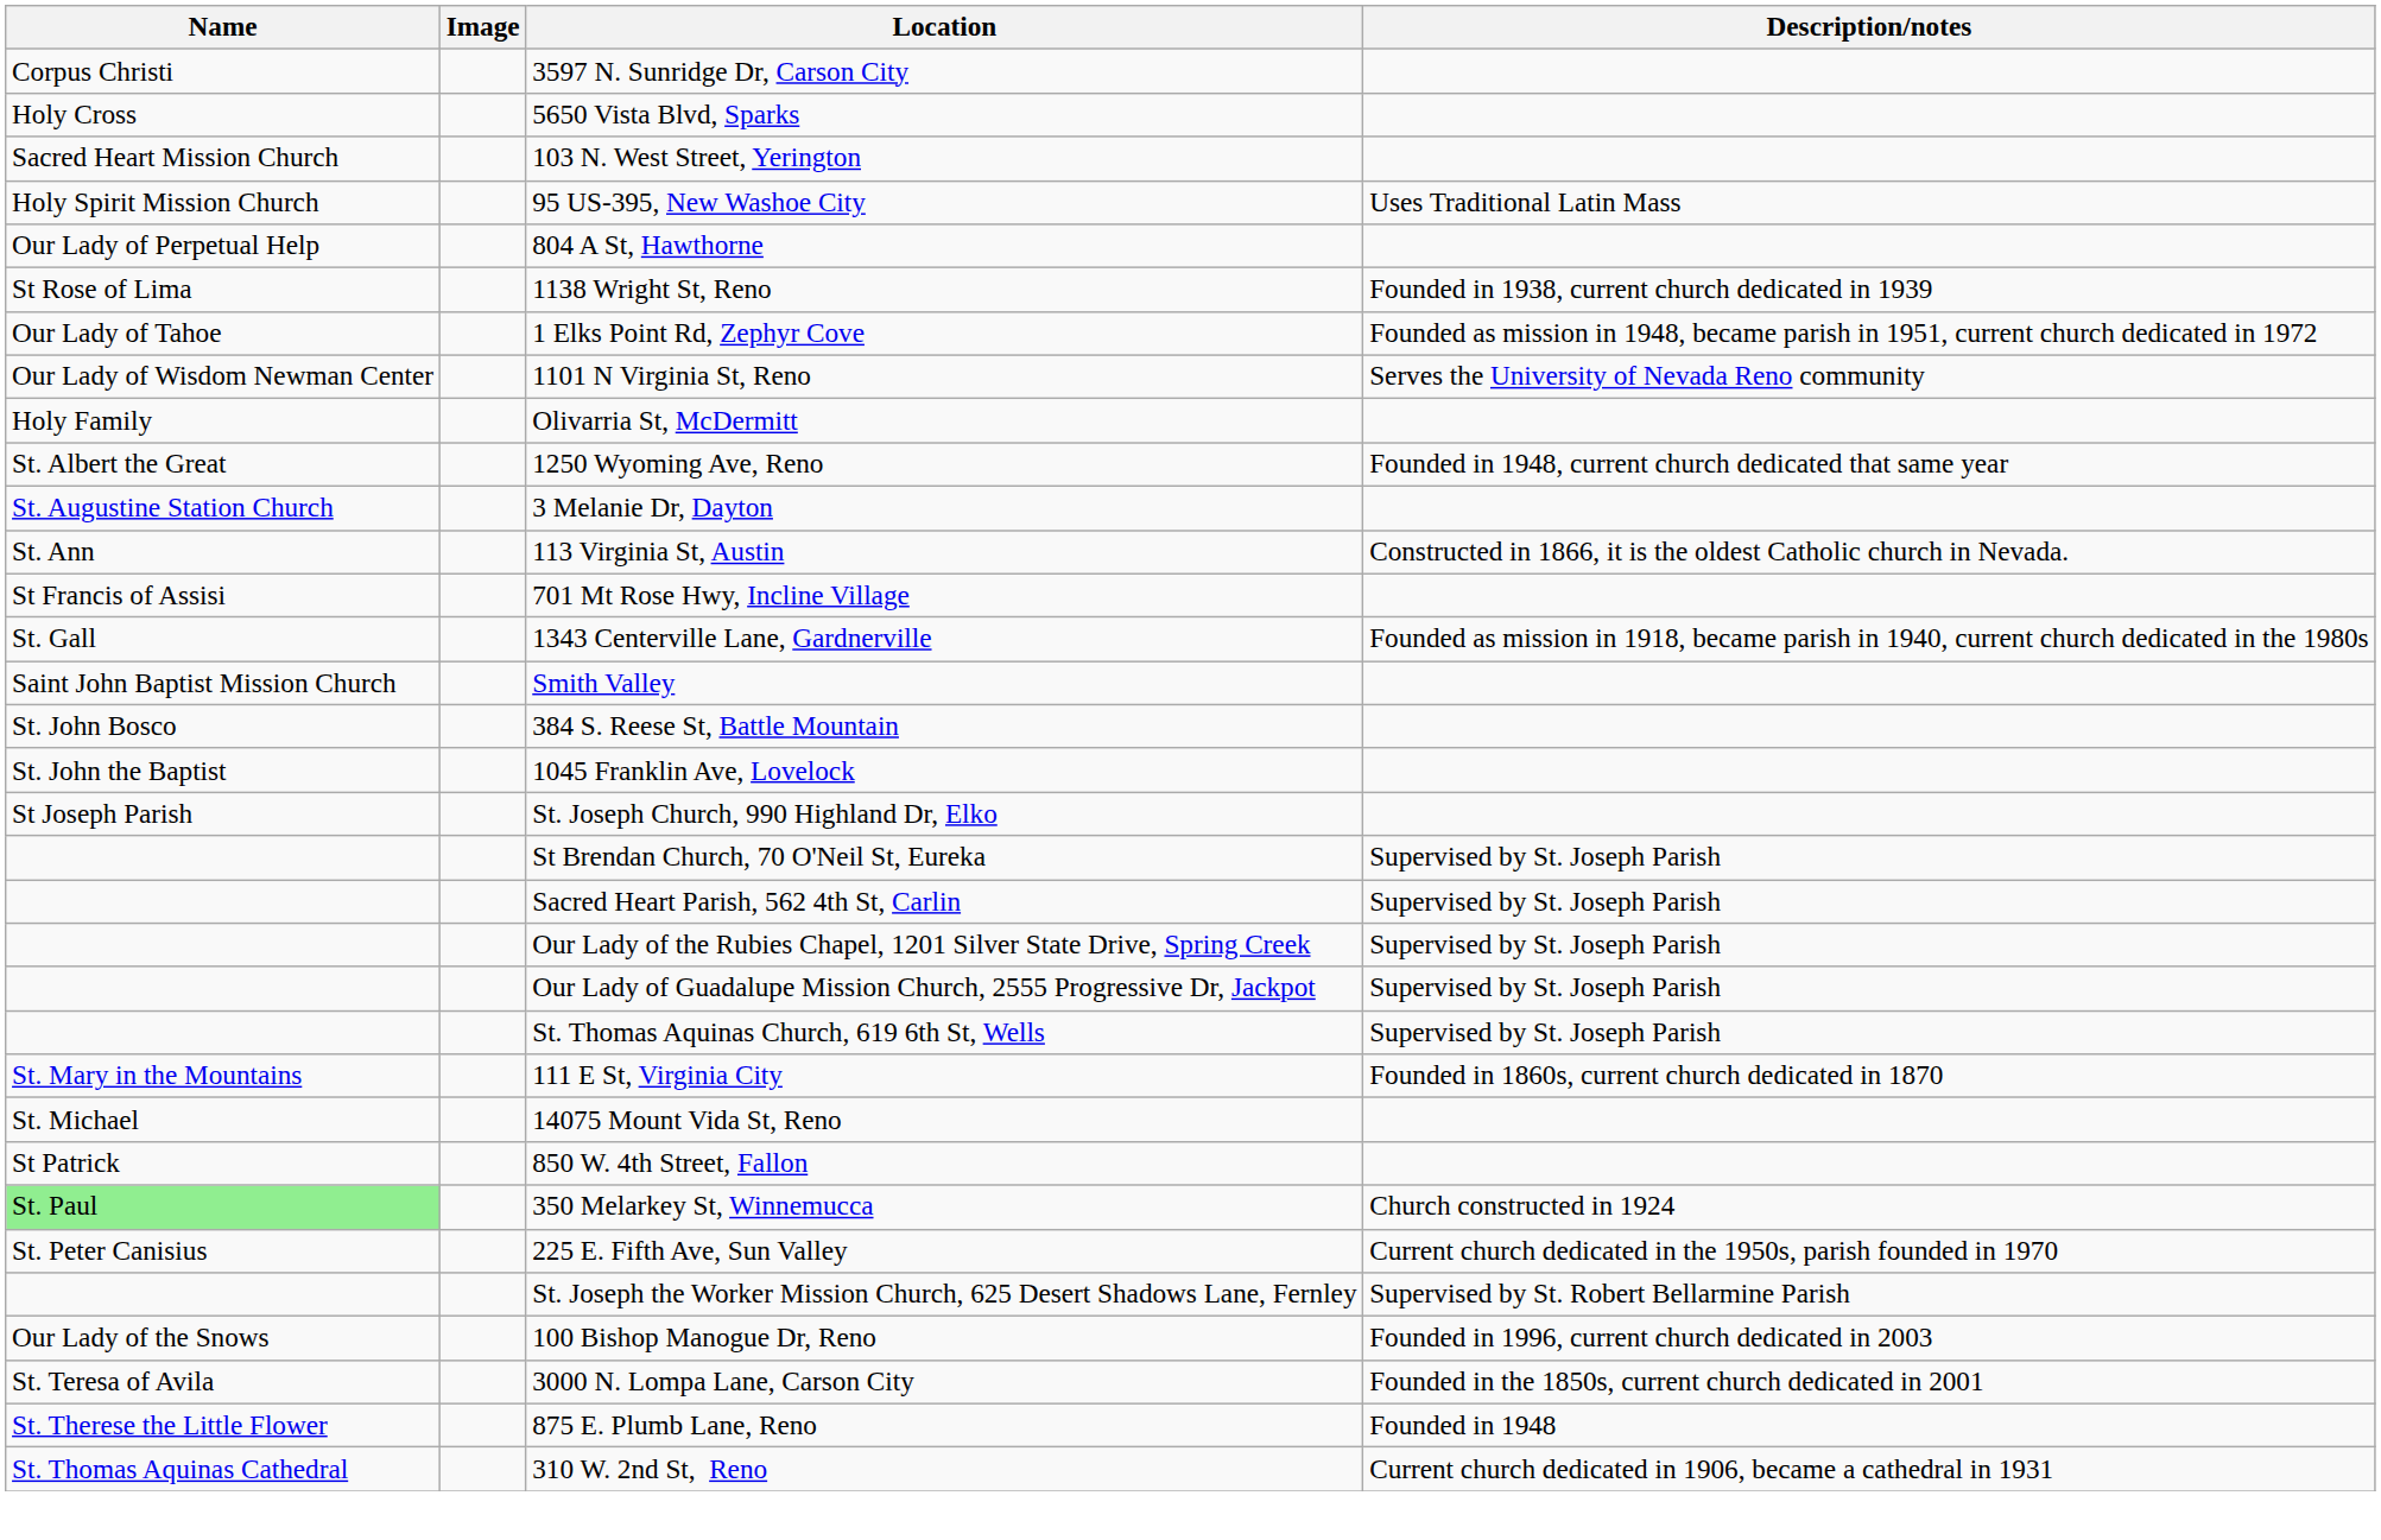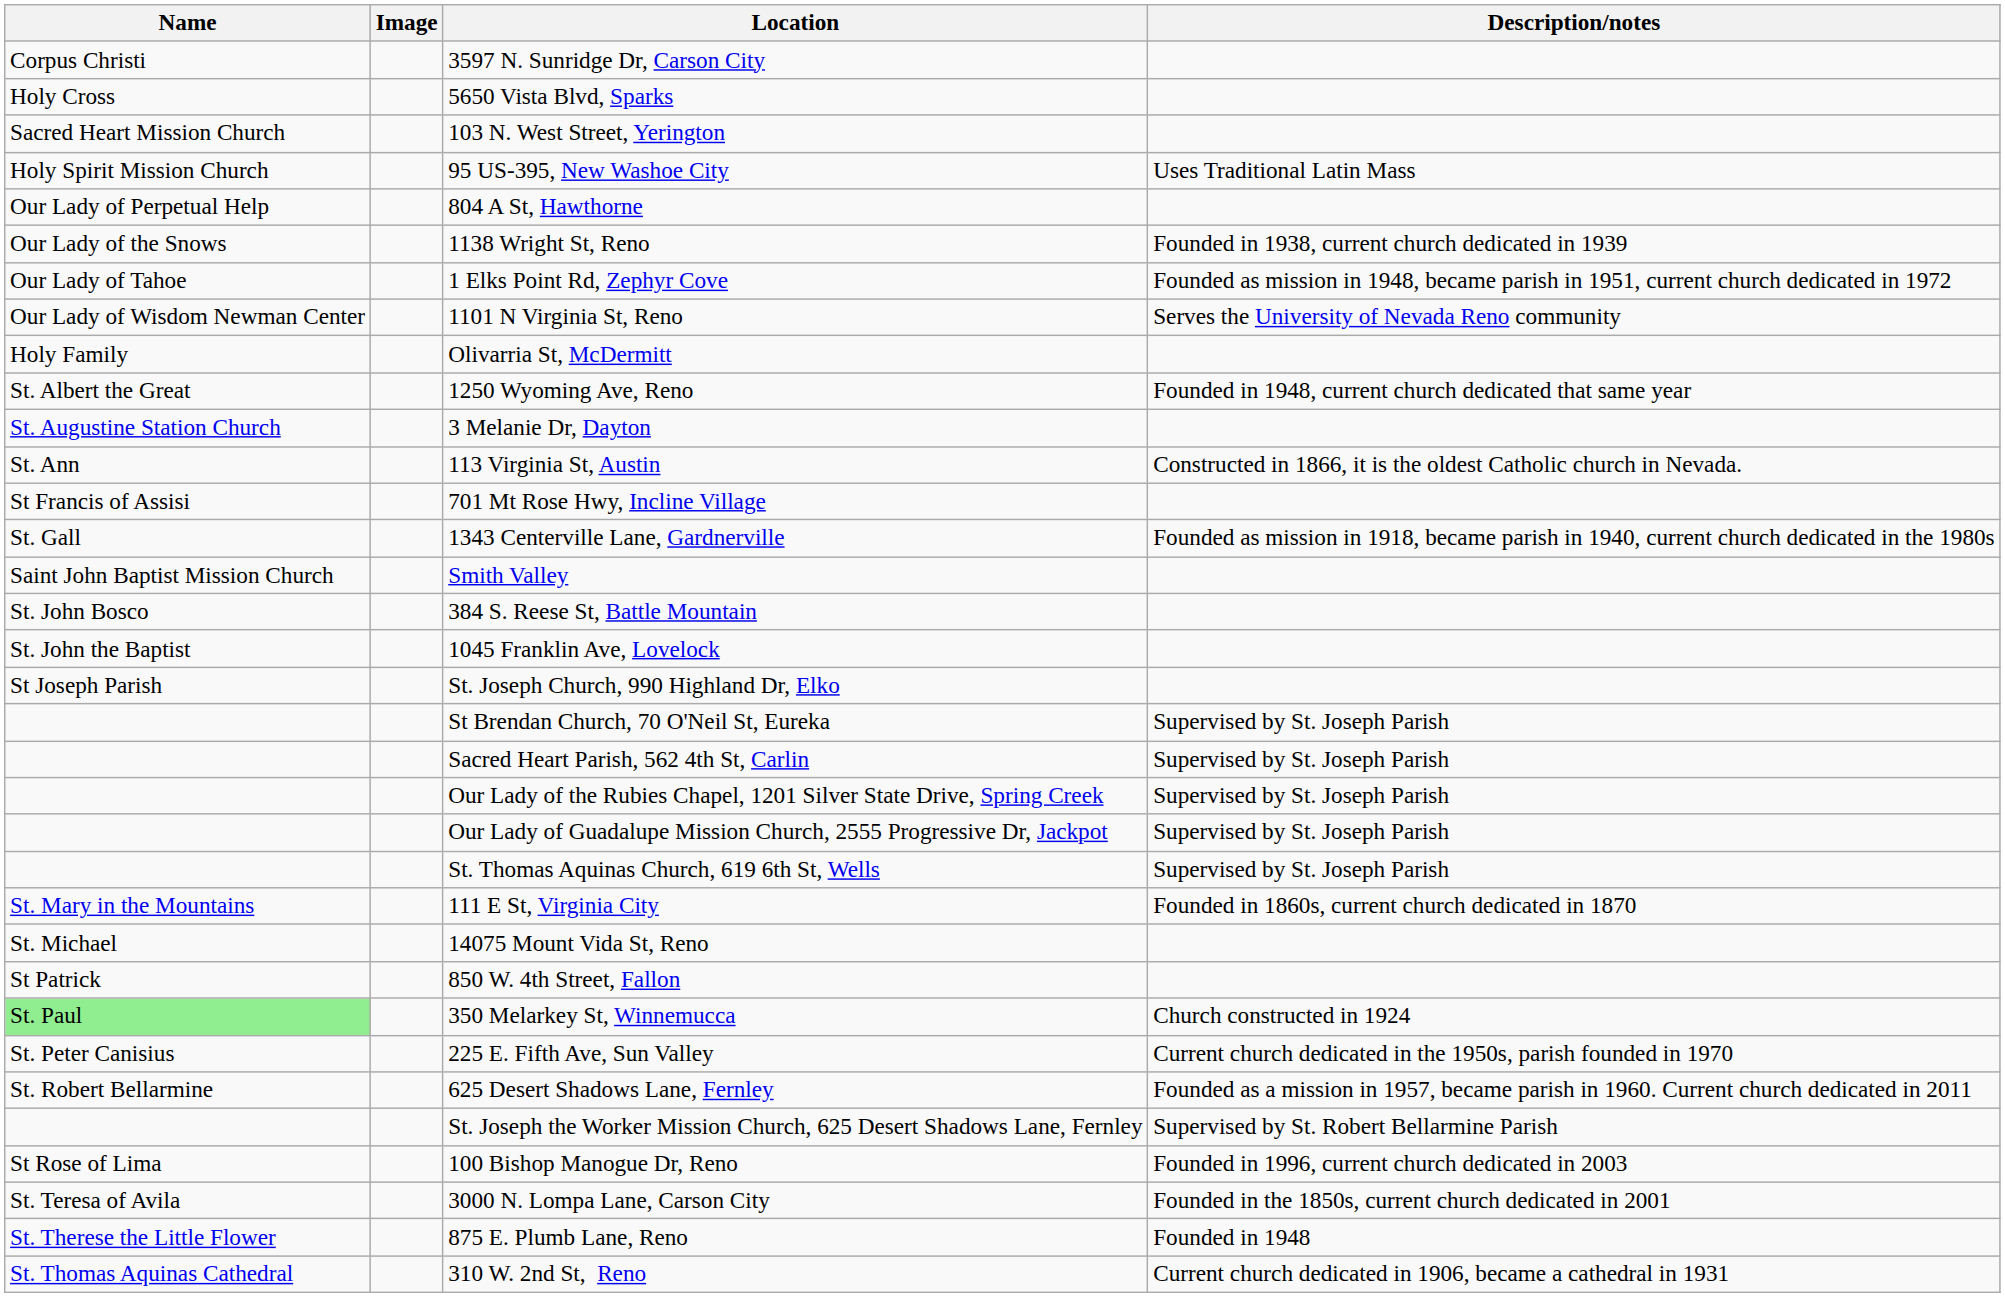1138 Wright St, Reno | Name: St Rose of Lima -> Our Lady of the Snows
+ row: St. Robert Bellarmine | 625 Desert Shadows Lane, Fernley | Founded as a mission in 1957, became parish in 1960. Current church dedicated in 2011
100 Bishop Manogue Dr, Reno | Name: Our Lady of the Snows -> St Rose of Lima
